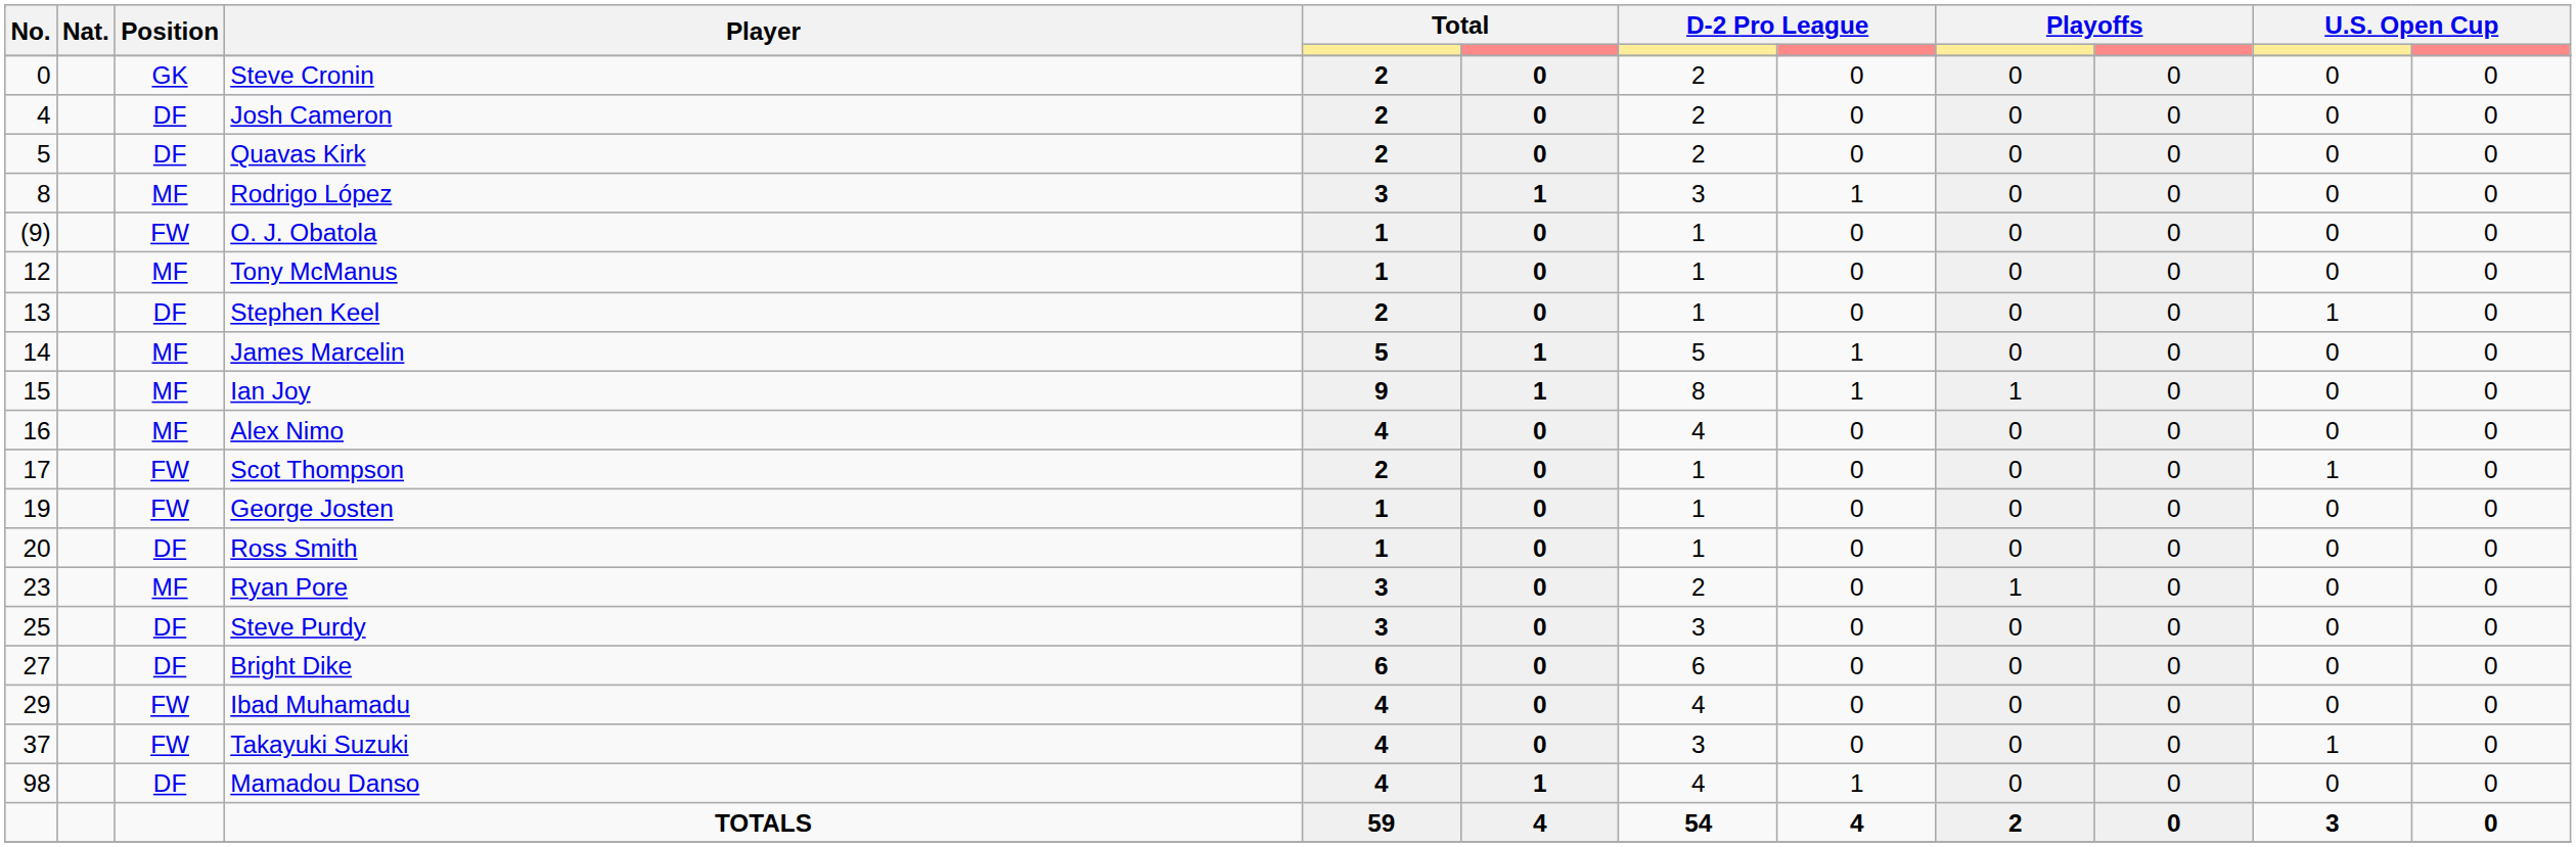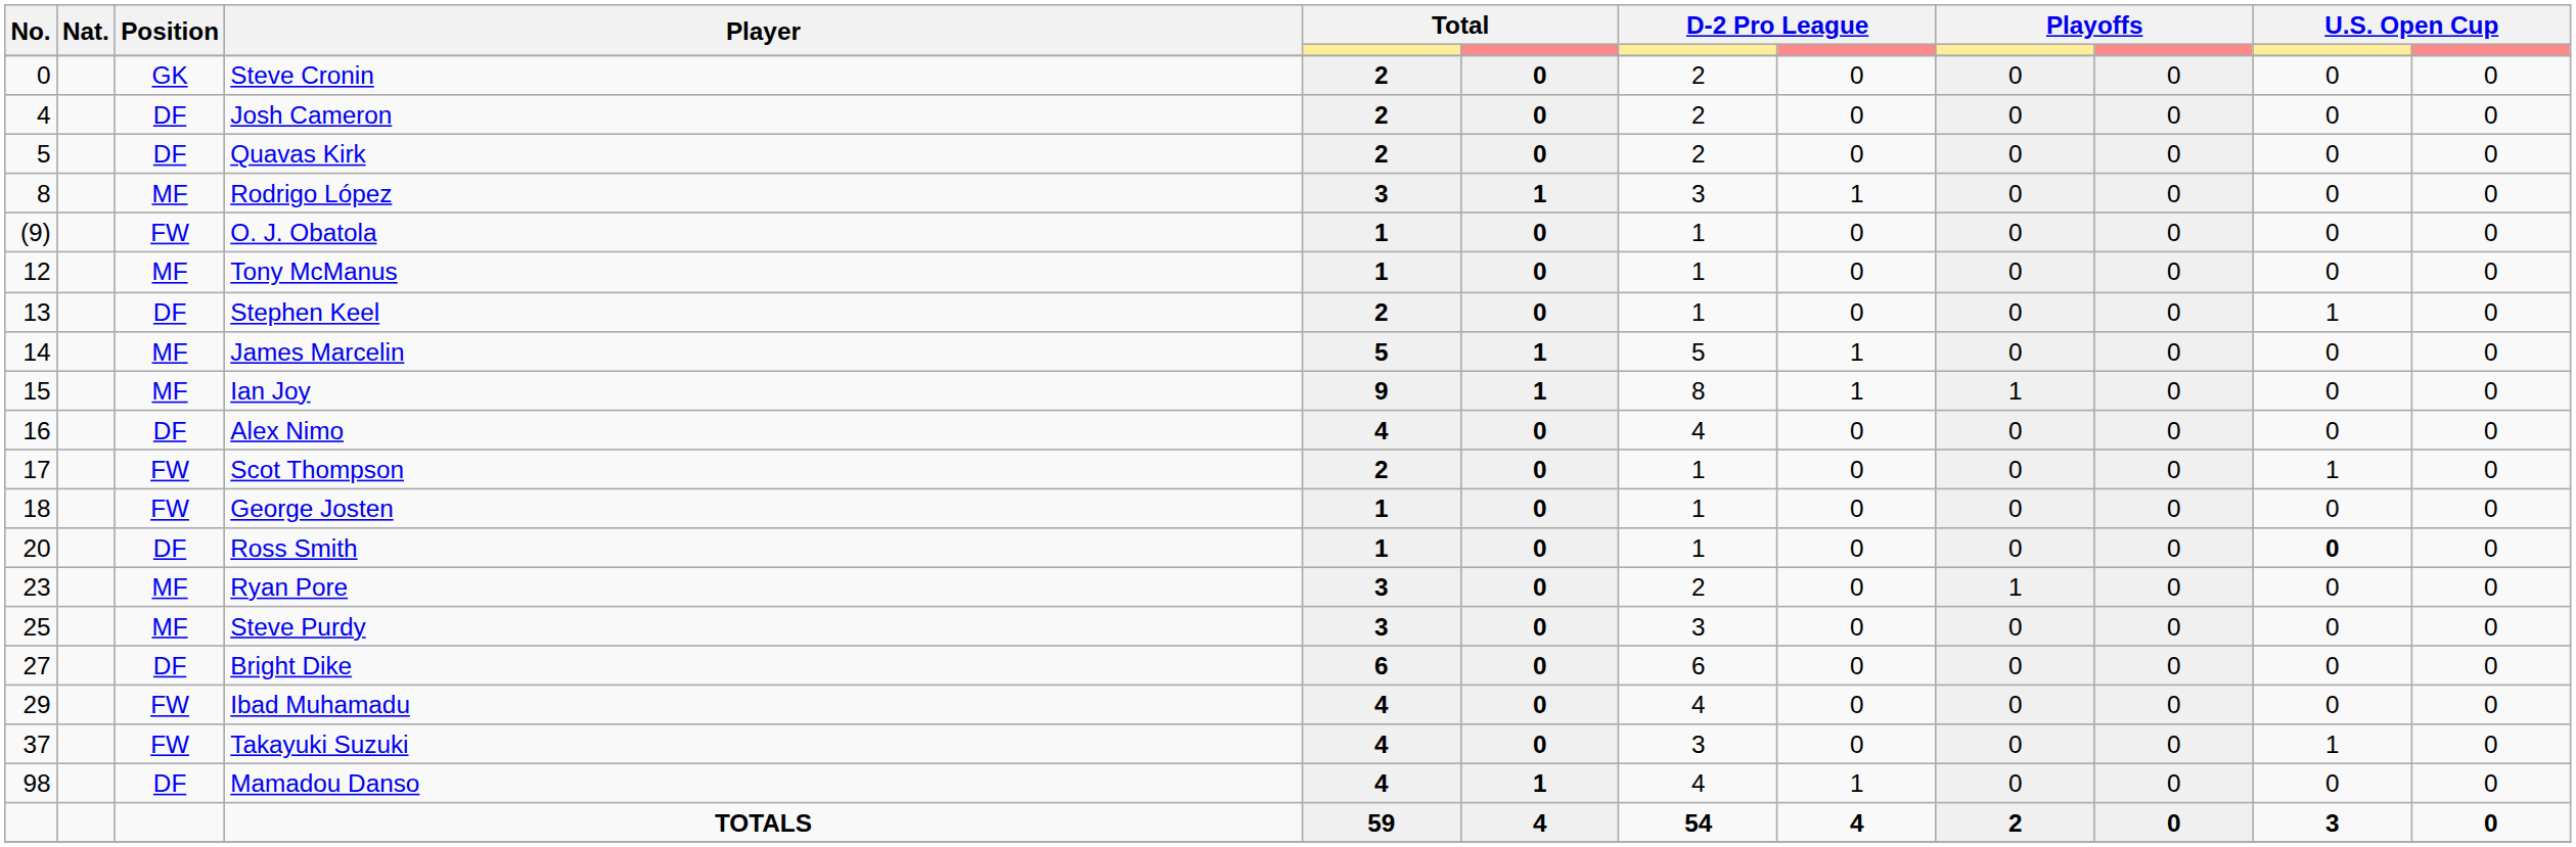Alex Nimo | Position: MF -> DF
George Josten | No.: 19 -> 18
Ross Smith | column 11: normal -> bold
Steve Purdy | Position: DF -> MF
